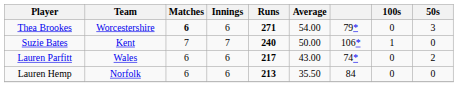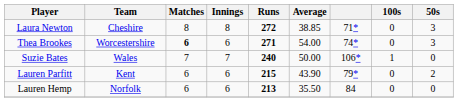+ row: Laura Newton | Cheshire | 8 | 8 | 272 | 38.85 | 71* | 0 | 3
Thea Brookes | column 7: 79* -> 74*
Suzie Bates | Team: Kent -> Wales
Lauren Parfitt | Team: Wales -> Kent
Lauren Parfitt | Runs: 217 -> 215
Lauren Parfitt | Average: 43.00 -> 43.90
Lauren Parfitt | column 7: 74* -> 79*
